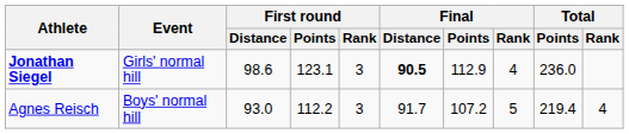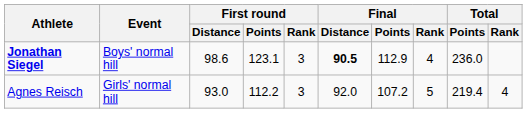Jonathan Siegel | Event: Girls' normal hill -> Boys' normal hill
Agnes Reisch | Event: Boys' normal hill -> Girls' normal hill
Agnes Reisch | Final / Distance: 91.7 -> 92.0
